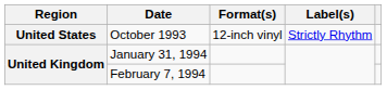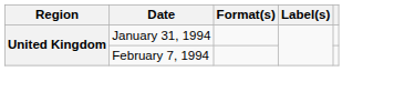- row: United States | October 1993 | 12-inch vinyl | Strictly Rhythm
